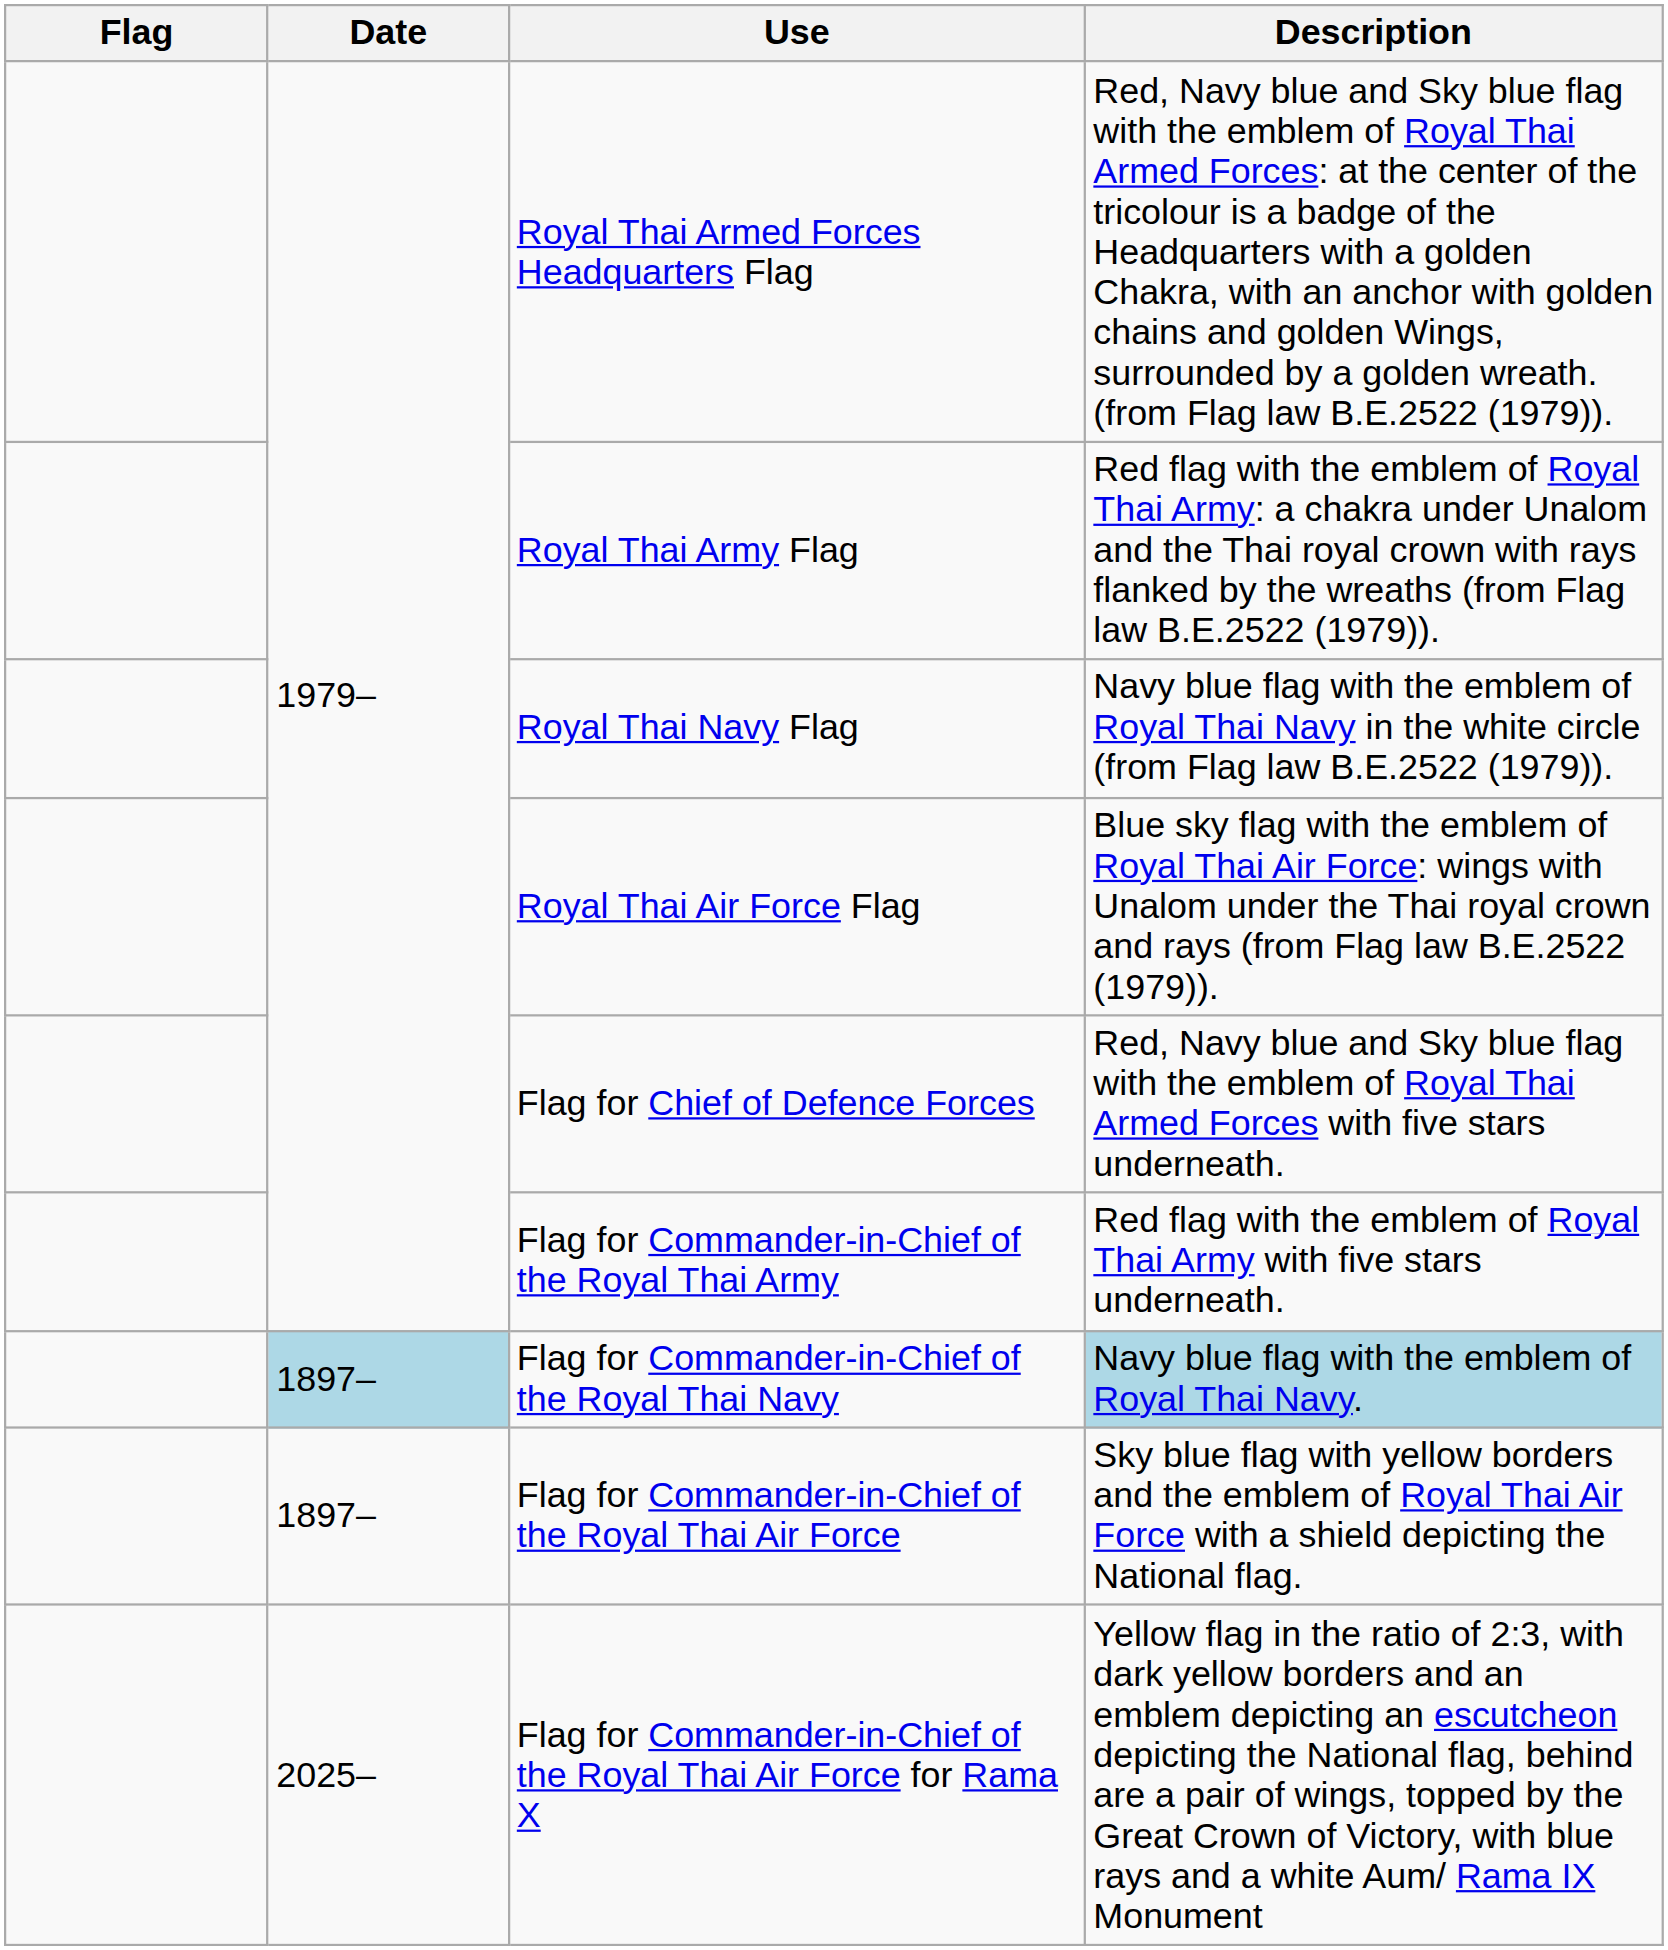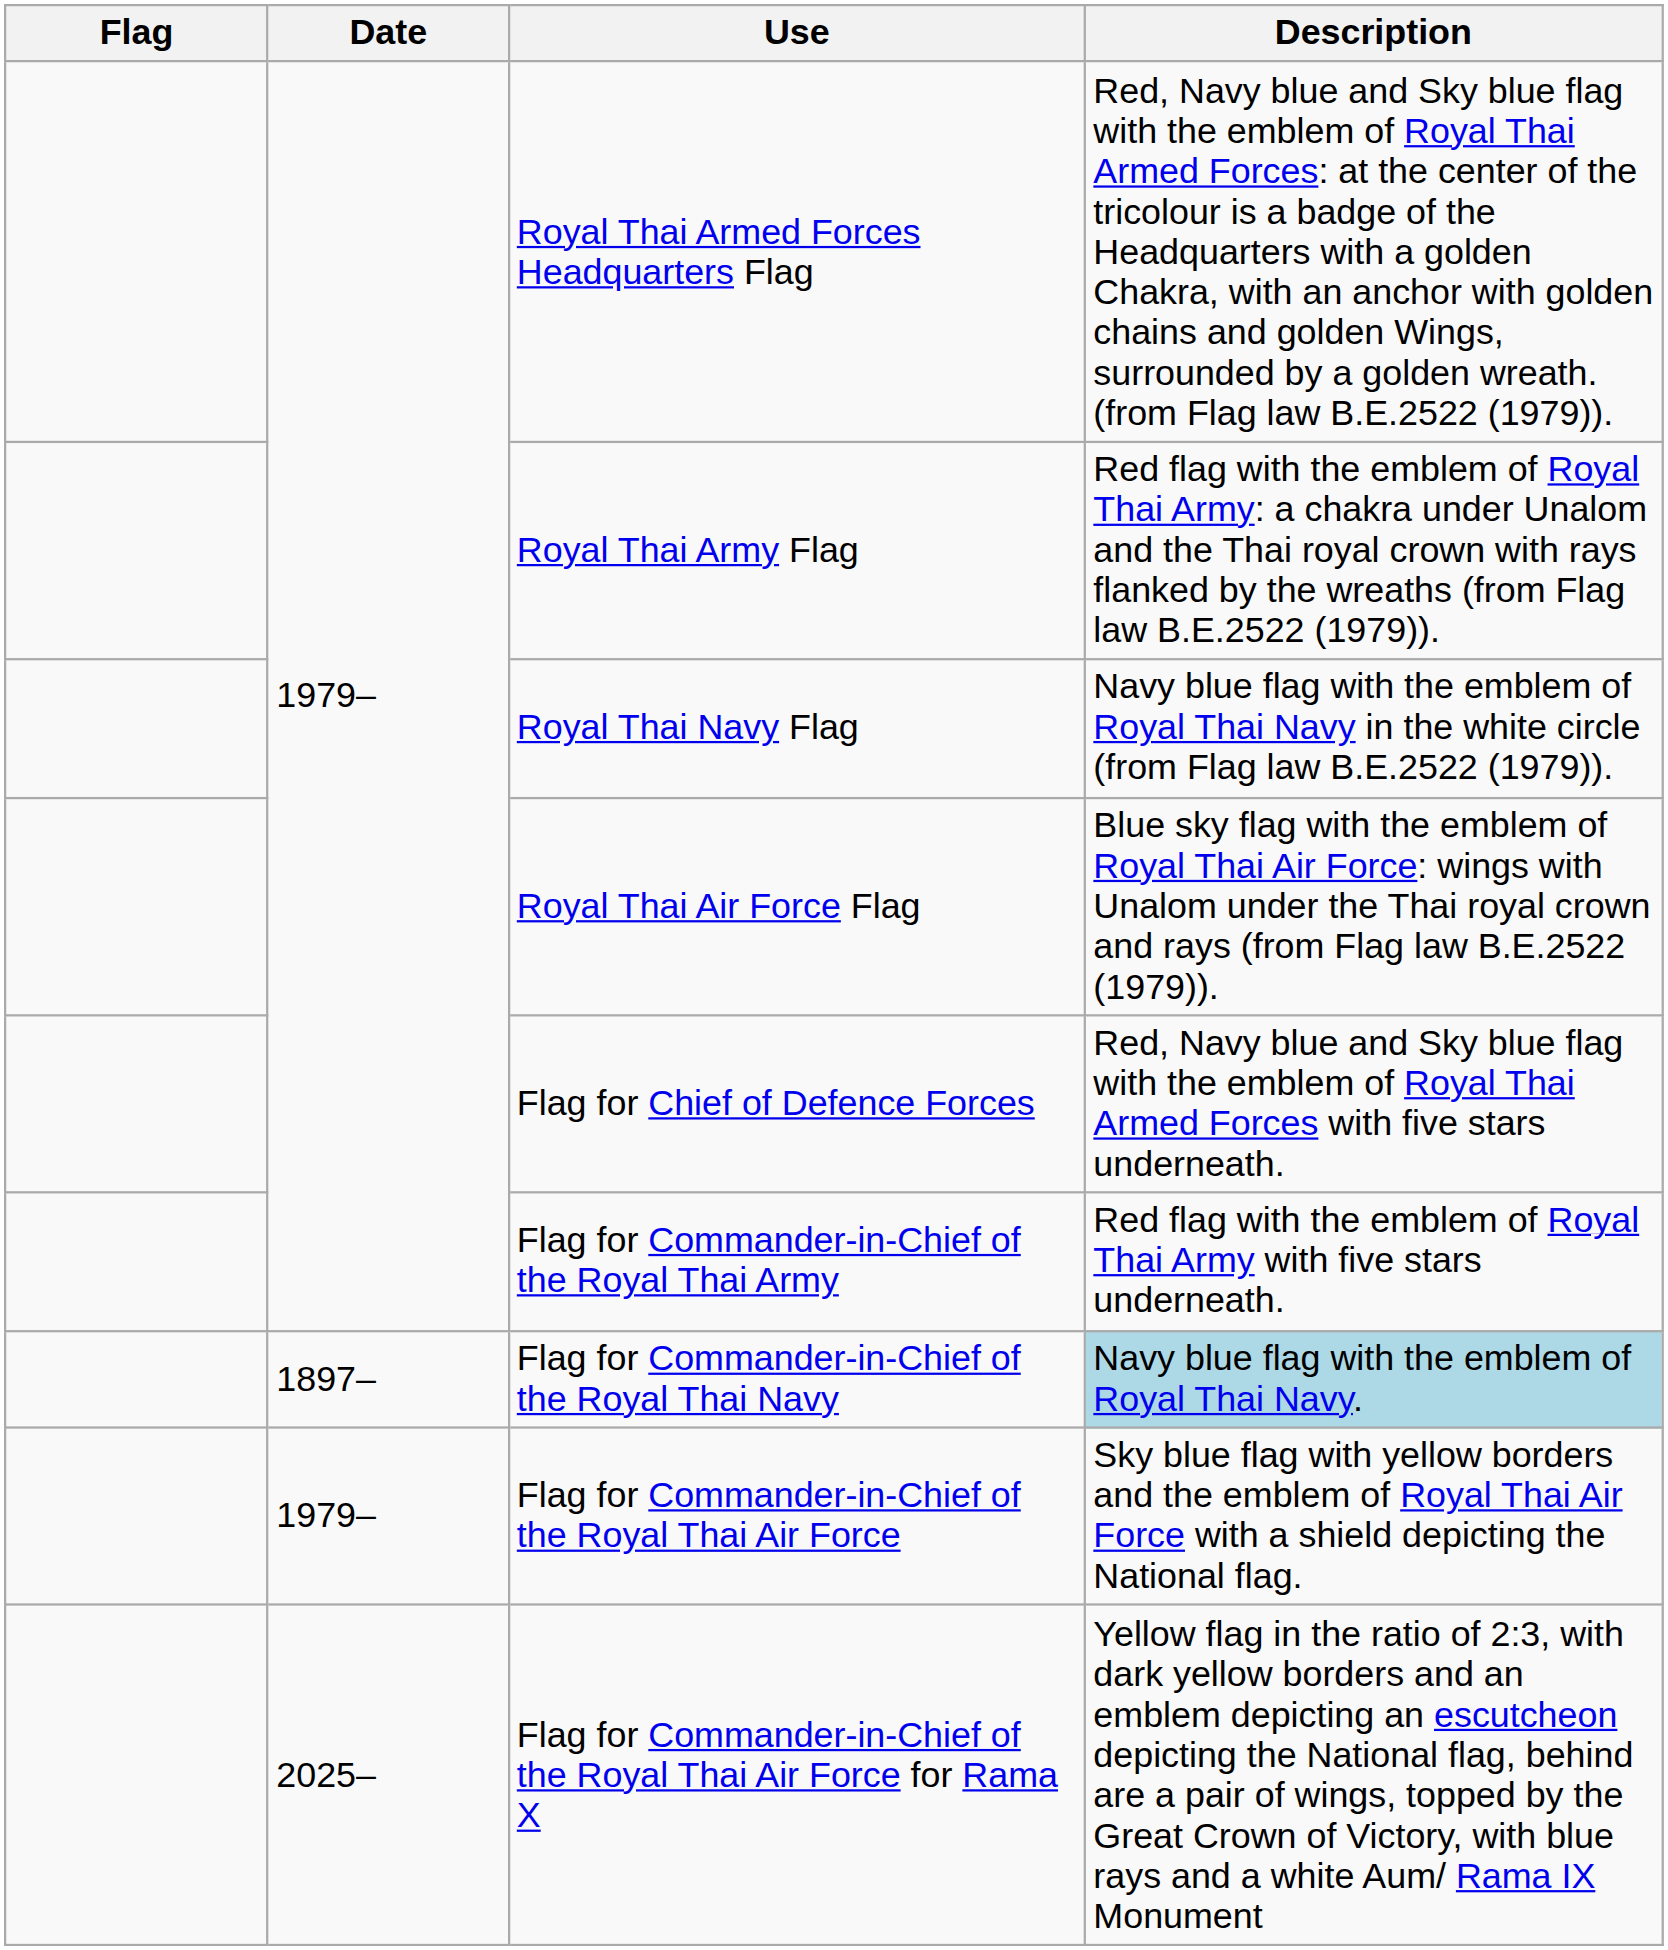Flag for Commander-in-Chief of the Royal Thai Navy | Date: lightblue background -> no background
Flag for Commander-in-Chief of the Royal Thai Air Force | Date: 1897– -> 1979–
